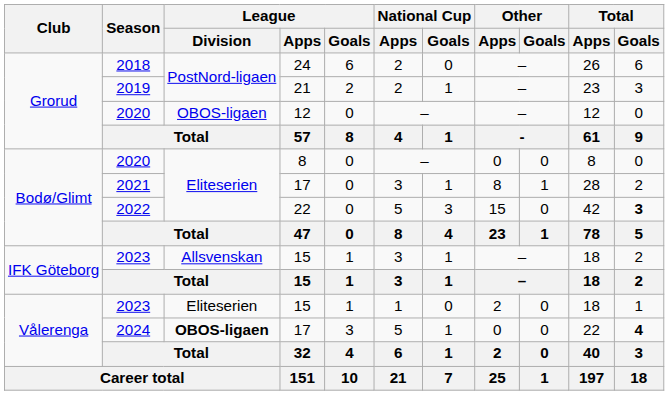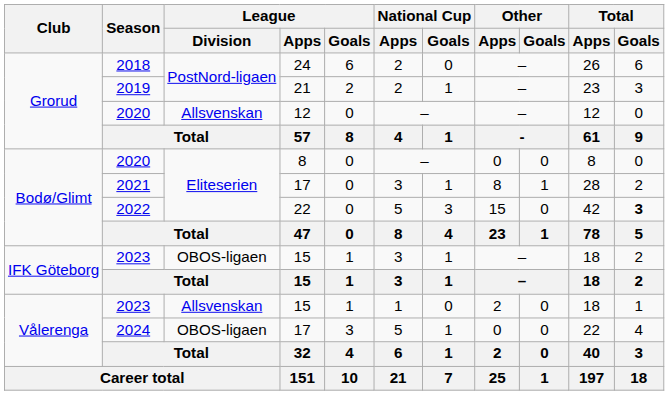Grorud / 2020 | League / Division: OBOS-ligaen -> Allsvenskan
IFK Göteborg / 2023 | League / Division: Allsvenskan -> OBOS-ligaen
Vålerenga / 2023 | League / Division: Eliteserien -> Allsvenskan
2024 | League / Division: bold -> normal
2024 | Total / Goals: bold -> normal
